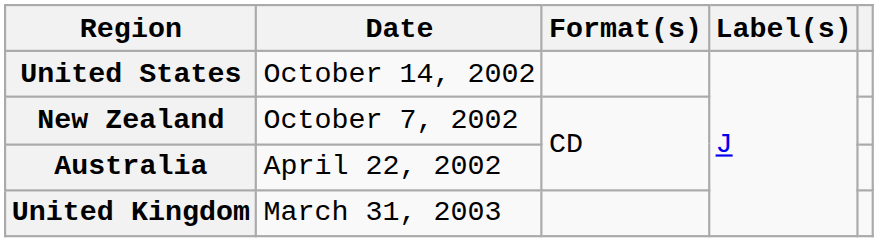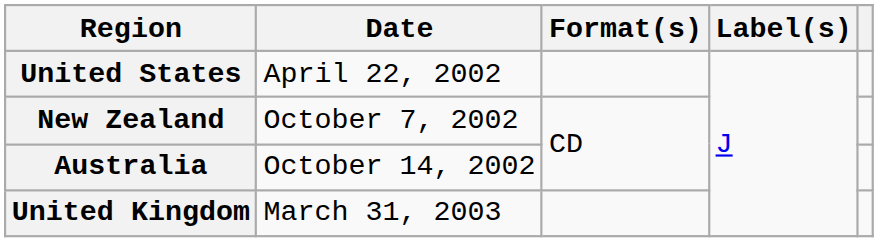United States | Date: October 14, 2002 -> April 22, 2002
Australia | Date: April 22, 2002 -> October 14, 2002
